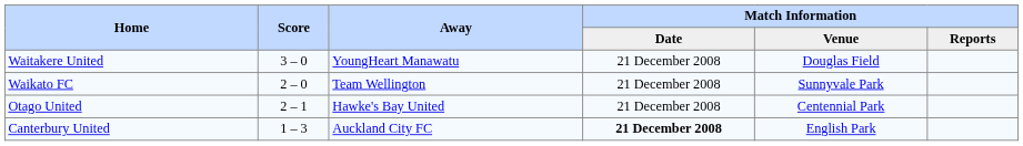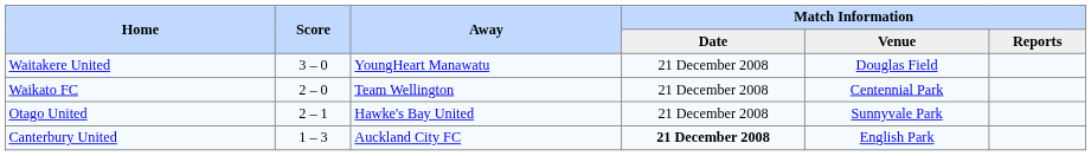Waikato FC | Match Information / Venue: Sunnyvale Park -> Centennial Park
Otago United | Match Information / Venue: Centennial Park -> Sunnyvale Park
